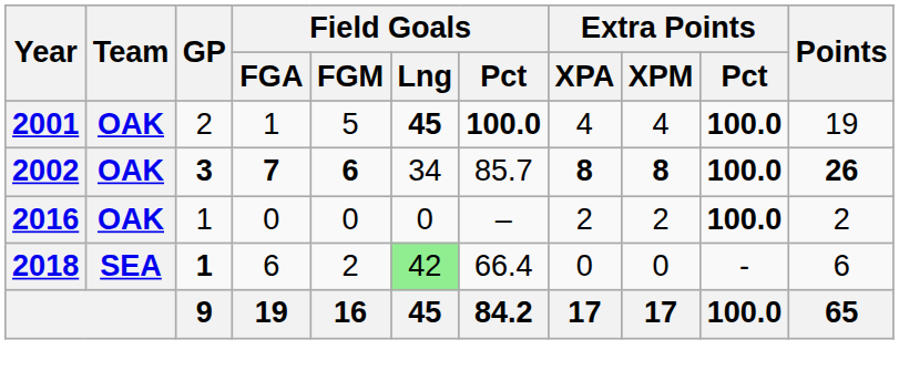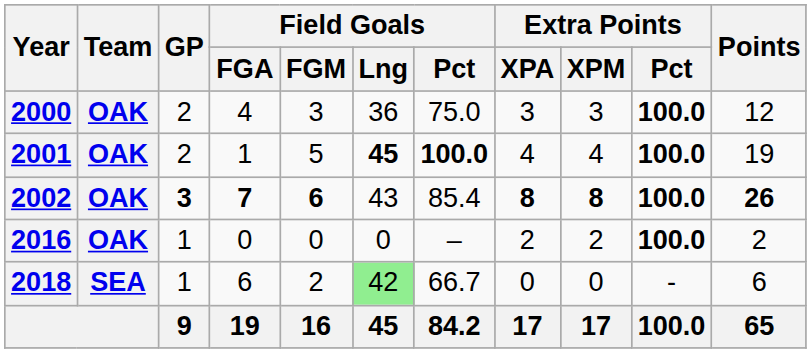+ row: 2000 | OAK | 2 | 4 | 3 | 36 | 75.0 | 3 | 3 | 100.0 | 12
2002 | Field Goals / Lng: 34 -> 43
2002 | Field Goals / Pct: 85.7 -> 85.4
2018 | GP: bold -> normal
2018 | Field Goals / Pct: 66.4 -> 66.7
